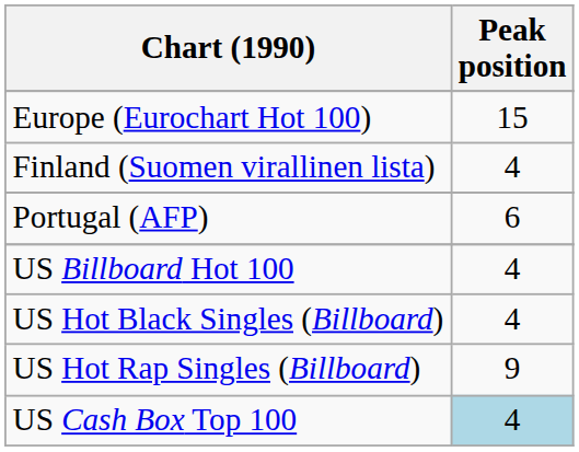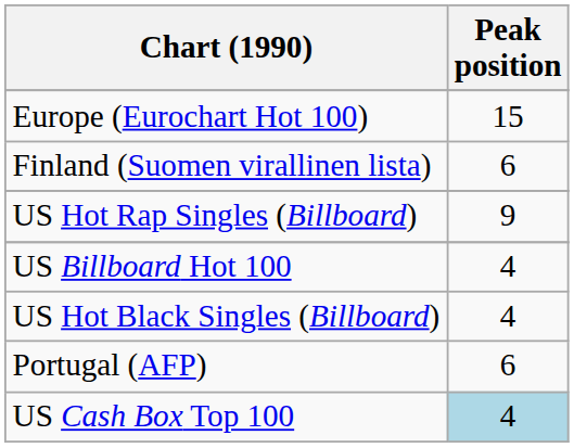Finland (Suomen virallinen lista) | Peak position: 4 -> 6
rows swapped: Portugal (AFP) <-> US Hot Rap Singles (Billboard)
